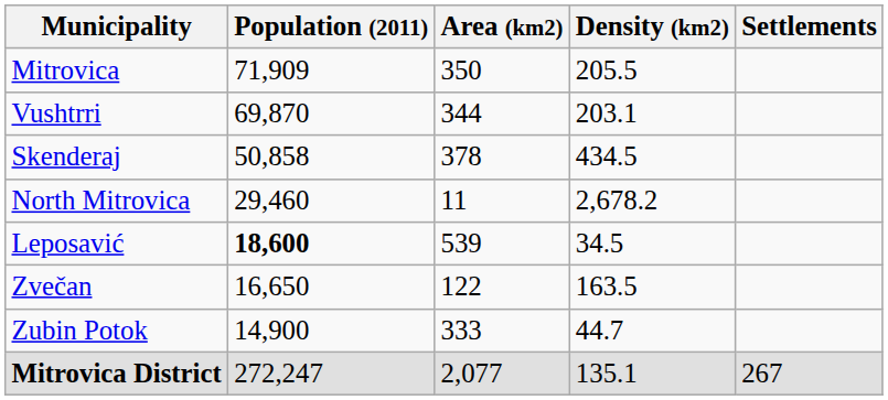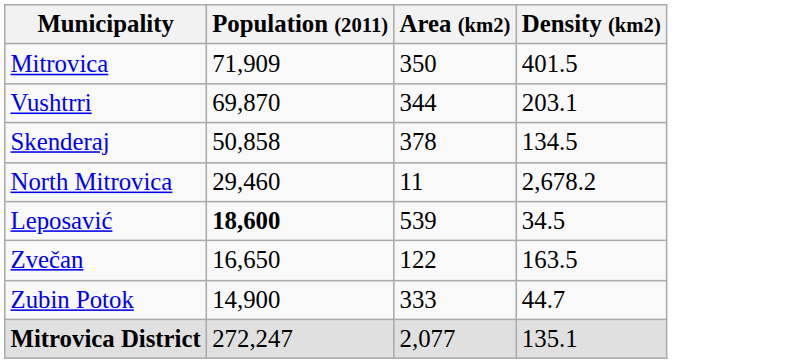- column: Settlements | 267
Mitrovica | Density (km2): 205.5 -> 401.5
Skenderaj | Density (km2): 434.5 -> 134.5
